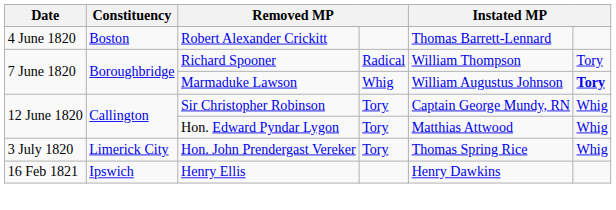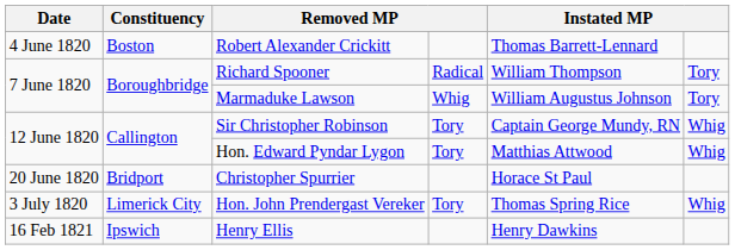Marmaduke Lawson | column 6: bold -> normal
+ row: 20 June 1820 | Bridport | Christopher Spurrier | Horace St Paul
